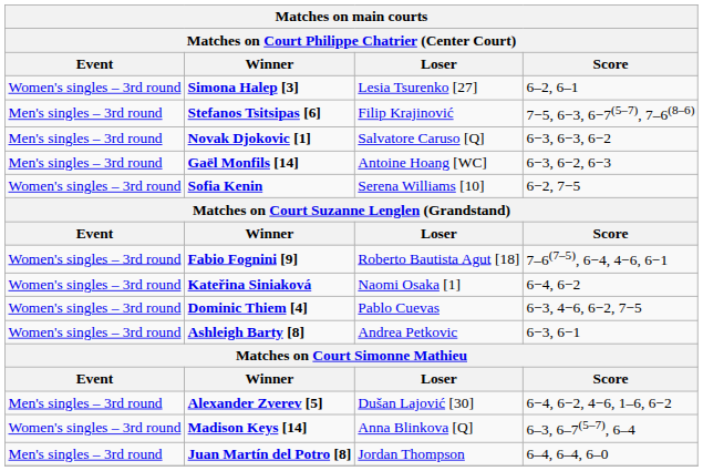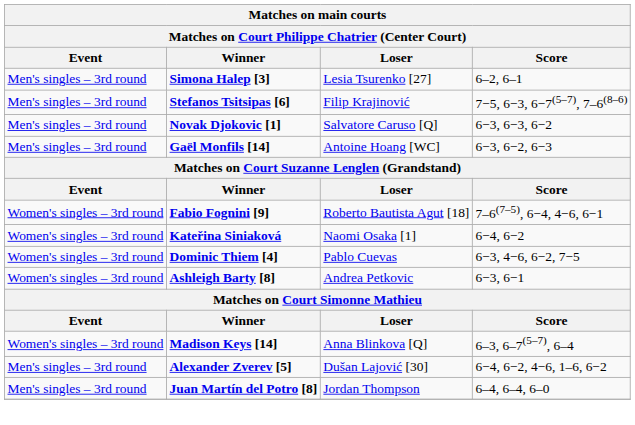Simona Halep [3] | Event: Women's singles – 3rd round -> Men's singles – 3rd round
- row: Women's singles – 3rd round | Sofia Kenin | Serena Williams [10] | 6−2, 7−5
rows swapped: Alexander Zverev [5] <-> Madison Keys [14]
